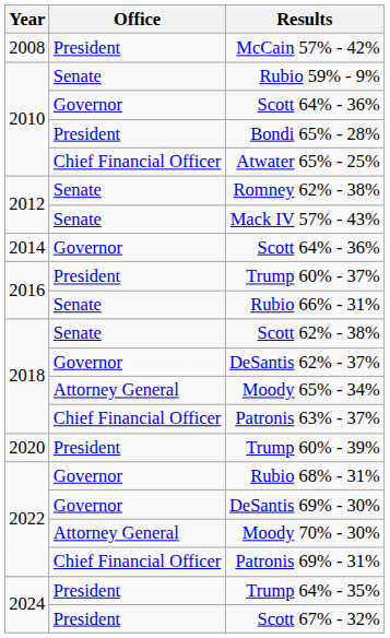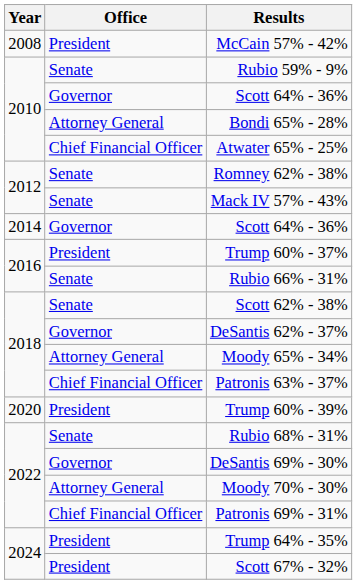Bondi 65% - 28% | Office: President -> Attorney General
Rubio 68% - 31% | Office: Governor -> Senate
